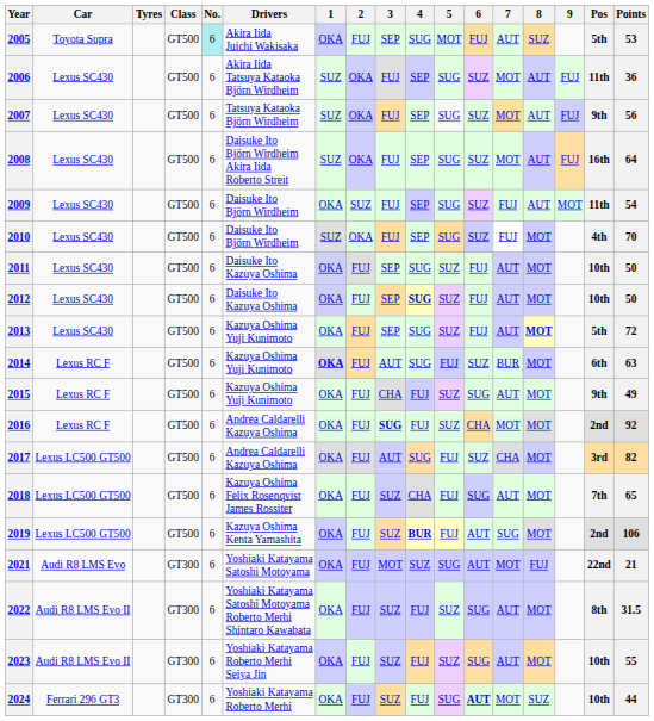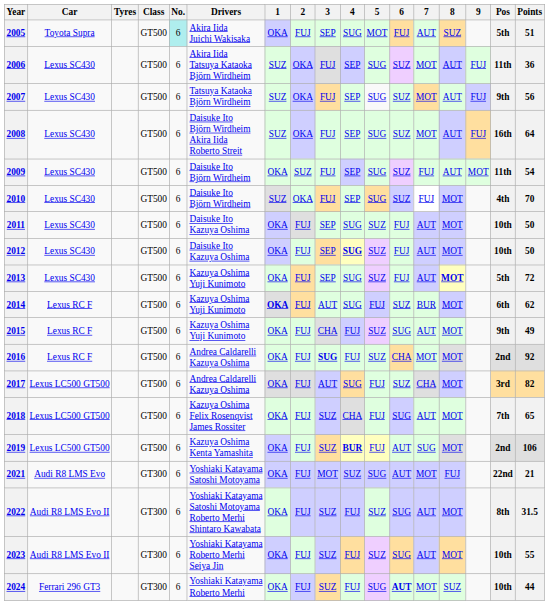2005 | Points: 53 -> 51
2014 | Points: 63 -> 62
